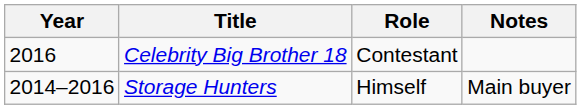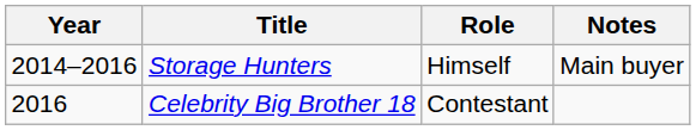rows swapped: Storage Hunters <-> Celebrity Big Brother 18
